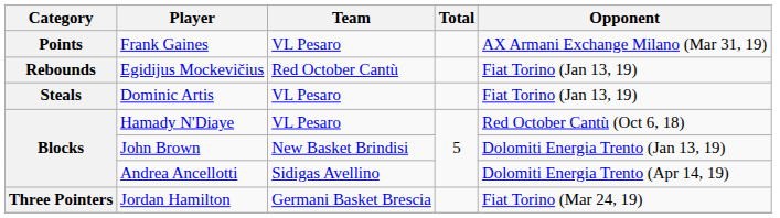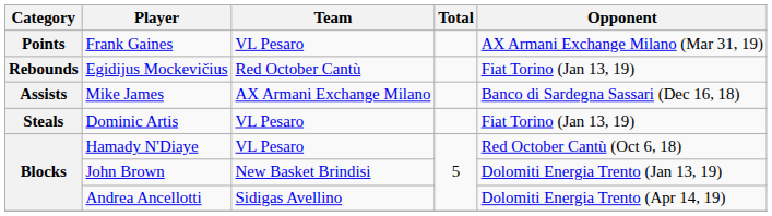+ row: Assists | Mike James | AX Armani Exchange Milano | Banco di Sardegna Sassari (Dec 16, 18)
- row: Three Pointers | Jordan Hamilton | Germani Basket Brescia | Fiat Torino (Mar 24, 19)
